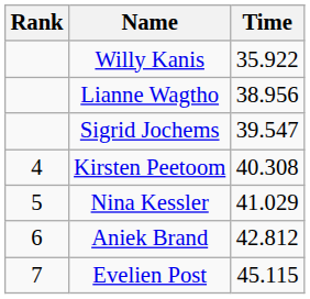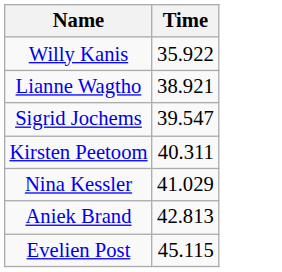- column: Rank | 4 | 5 | 6 | 7
Lianne Wagtho | Time: 38.956 -> 38.921
Kirsten Peetoom | Time: 40.308 -> 40.311
Aniek Brand | Time: 42.812 -> 42.813
